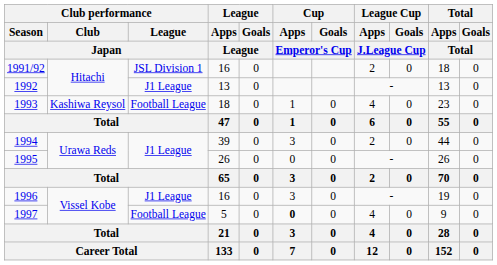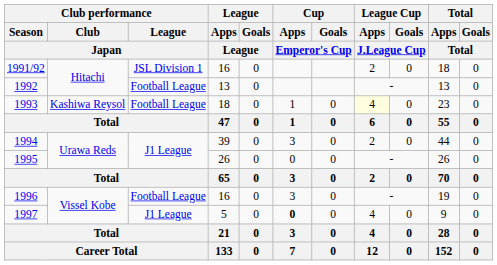1992 | Club performance / League / Japan: J1 League -> Football League
1993 | League Cup / Apps / J.League Cup: no background -> lightyellow background
1996 | Club performance / League / Japan: J1 League -> Football League
1997 | Club performance / League / Japan: Football League -> J1 League
